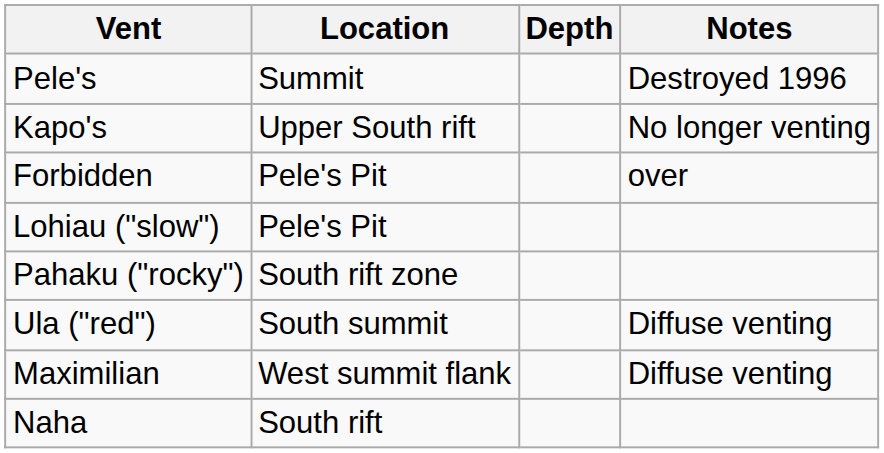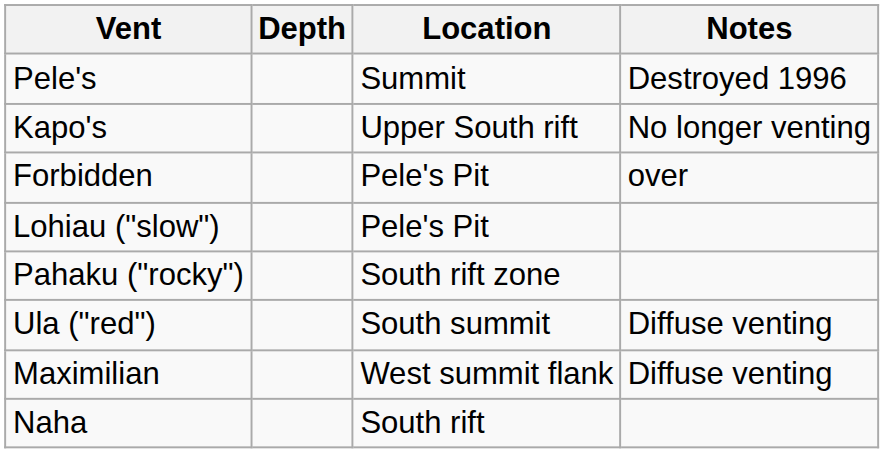columns swapped: Depth <-> Location
